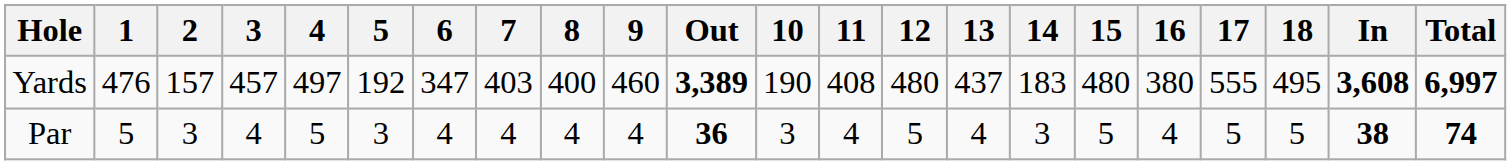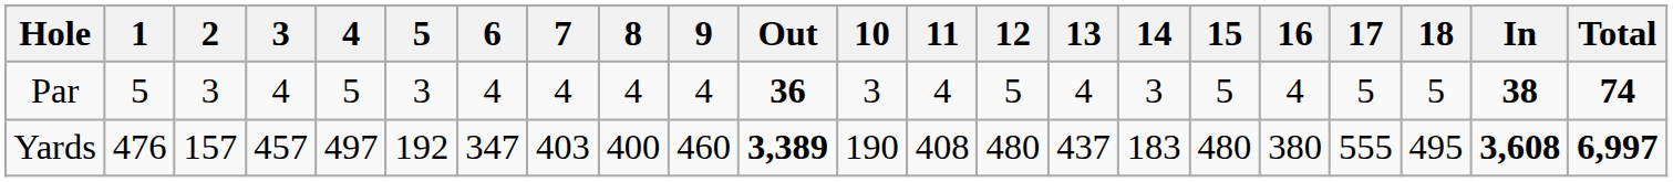rows swapped: Yards <-> Par
